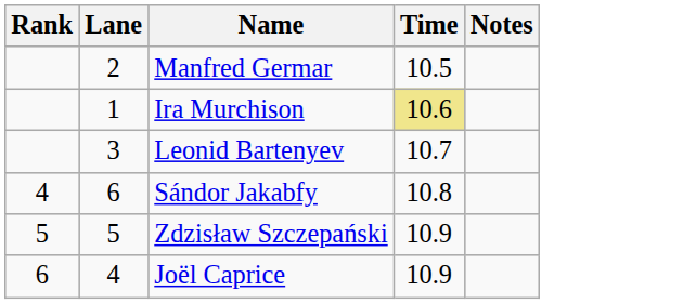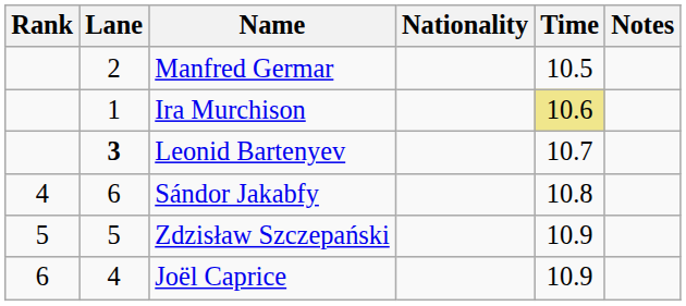+ column: Nationality
Leonid Bartenyev | Lane: normal -> bold
